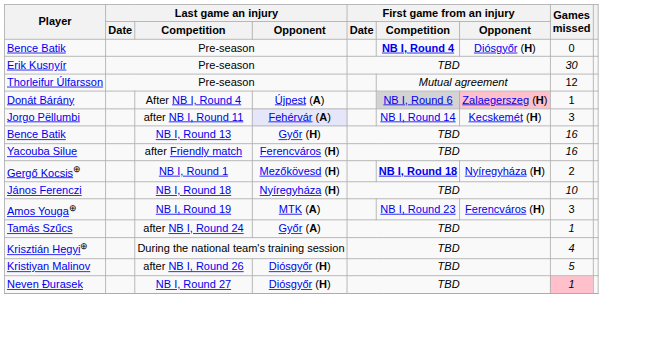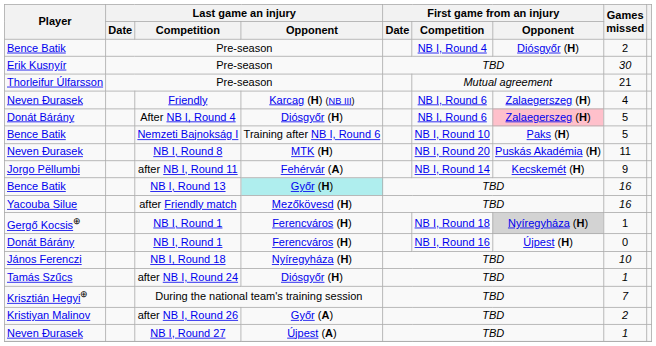Bence Batik / Pre-season | First game from an injury / Competition: bold -> normal
Bence Batik / Pre-season | Games missed: 0 -> 2
Thorleifur Úlfarsson / Pre-season | Games missed: 12 -> 21
+ row: Neven Đurasek | Friendly | Karcag (H) (NB III) | NB I, Round 6 | Zalaegerszeg (H) | 4
After NB I, Round 4 | Last game an injury / Opponent: Újpest (A) -> Diósgyőr (H)
After NB I, Round 4 | First game from an injury / Competition: lightgrey background -> no background
After NB I, Round 4 | Games missed: 1 -> 5
+ row: Bence Batik | Nemzeti Bajnokság I | Training after NB I, Round 6 | NB I, Round 10 | Paks (H) | 5
+ row: Neven Đurasek | NB I, Round 8 | MTK (H) | NB I, Round 20 | Puskás Akadémia (H) | 11
after NB I, Round 11 | Last game an injury / Opponent: lavender background -> no background
after NB I, Round 11 | Games missed: 3 -> 9
NB I, Round 13 | Last game an injury / Opponent: no background -> paleturquoise background
after Friendly match | Last game an injury / Opponent: Ferencváros (H) -> Mezőkövesd (H)
Gergő Kocsis⊕ / NB I, Round 1 | Last game an injury / Opponent: Mezőkövesd (H) -> Ferencváros (H)
Gergő Kocsis⊕ / NB I, Round 1 | First game from an injury / Competition: bold -> normal
Gergő Kocsis⊕ / NB I, Round 1 | First game from an injury / Opponent: no background -> lightgrey background
Gergő Kocsis⊕ / NB I, Round 1 | Games missed: 2 -> 1
+ row: Donát Bárány | NB I, Round 1 | Ferencváros (H) | NB I, Round 16 | Újpest (H) | 0
- row: Amos Youga⊕ | NB I, Round 19 | MTK (A) | NB I, Round 23 | Ferencváros (H) | 3
after NB I, Round 24 | Last game an injury / Opponent: Győr (A) -> Diósgyőr (H)
During the national team's training session | Games missed: 4 -> 7
after NB I, Round 26 | Last game an injury / Opponent: Diósgyőr (H) -> Győr (A)
after NB I, Round 26 | Games missed: 5 -> 2
NB I, Round 27 | Last game an injury / Opponent: Diósgyőr (H) -> Újpest (A)
NB I, Round 27 | Games missed: pink background -> no background
